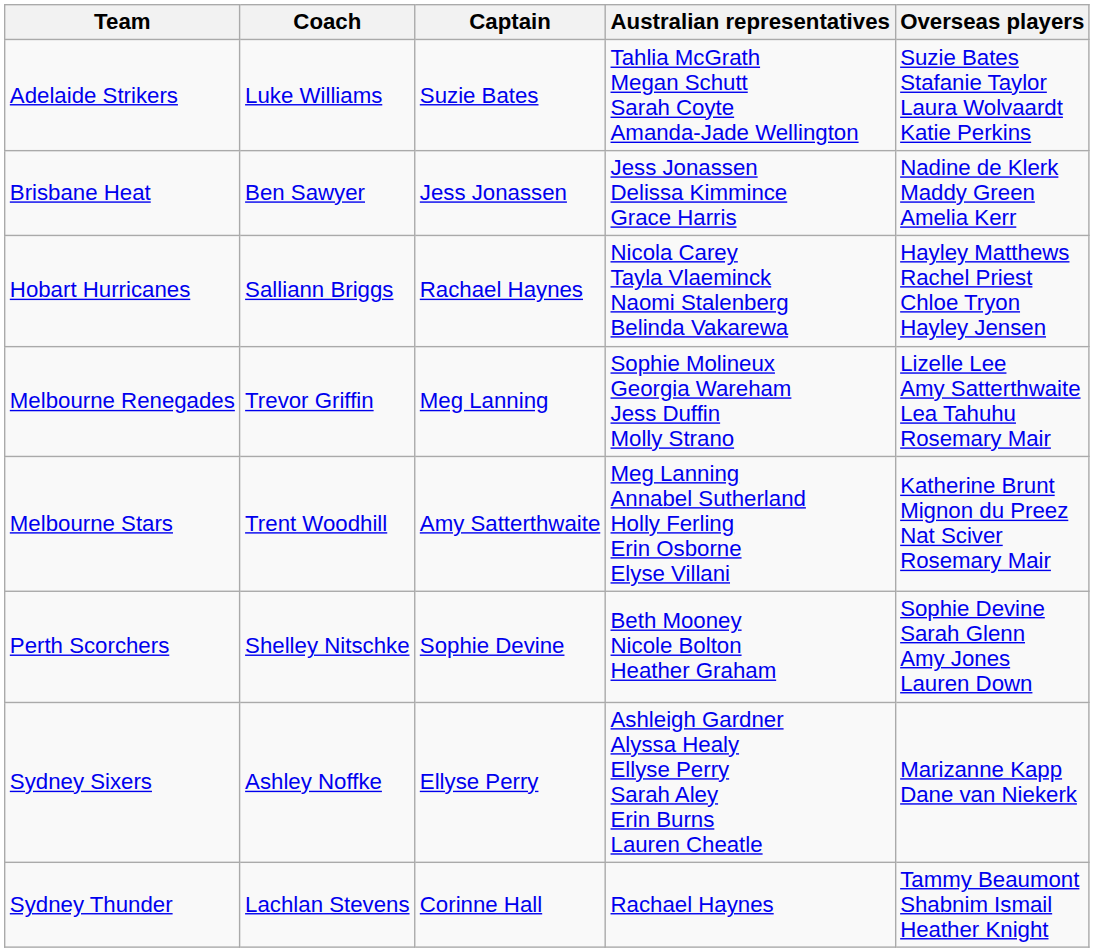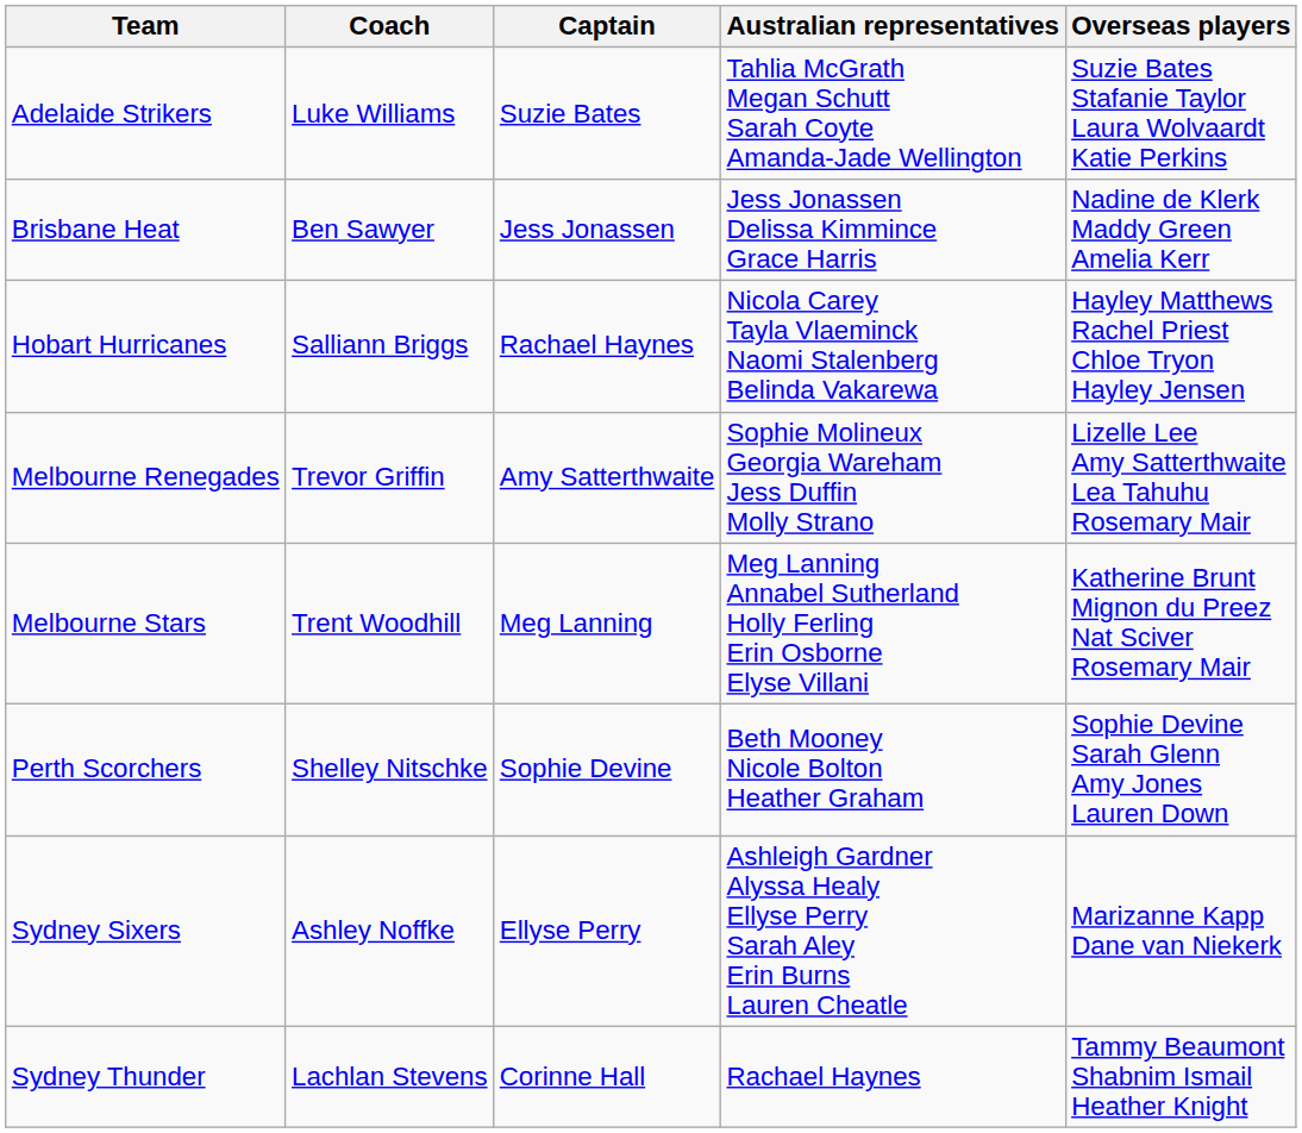Melbourne Renegades | Captain: Meg Lanning -> Amy Satterthwaite
Melbourne Stars | Captain: Amy Satterthwaite -> Meg Lanning
